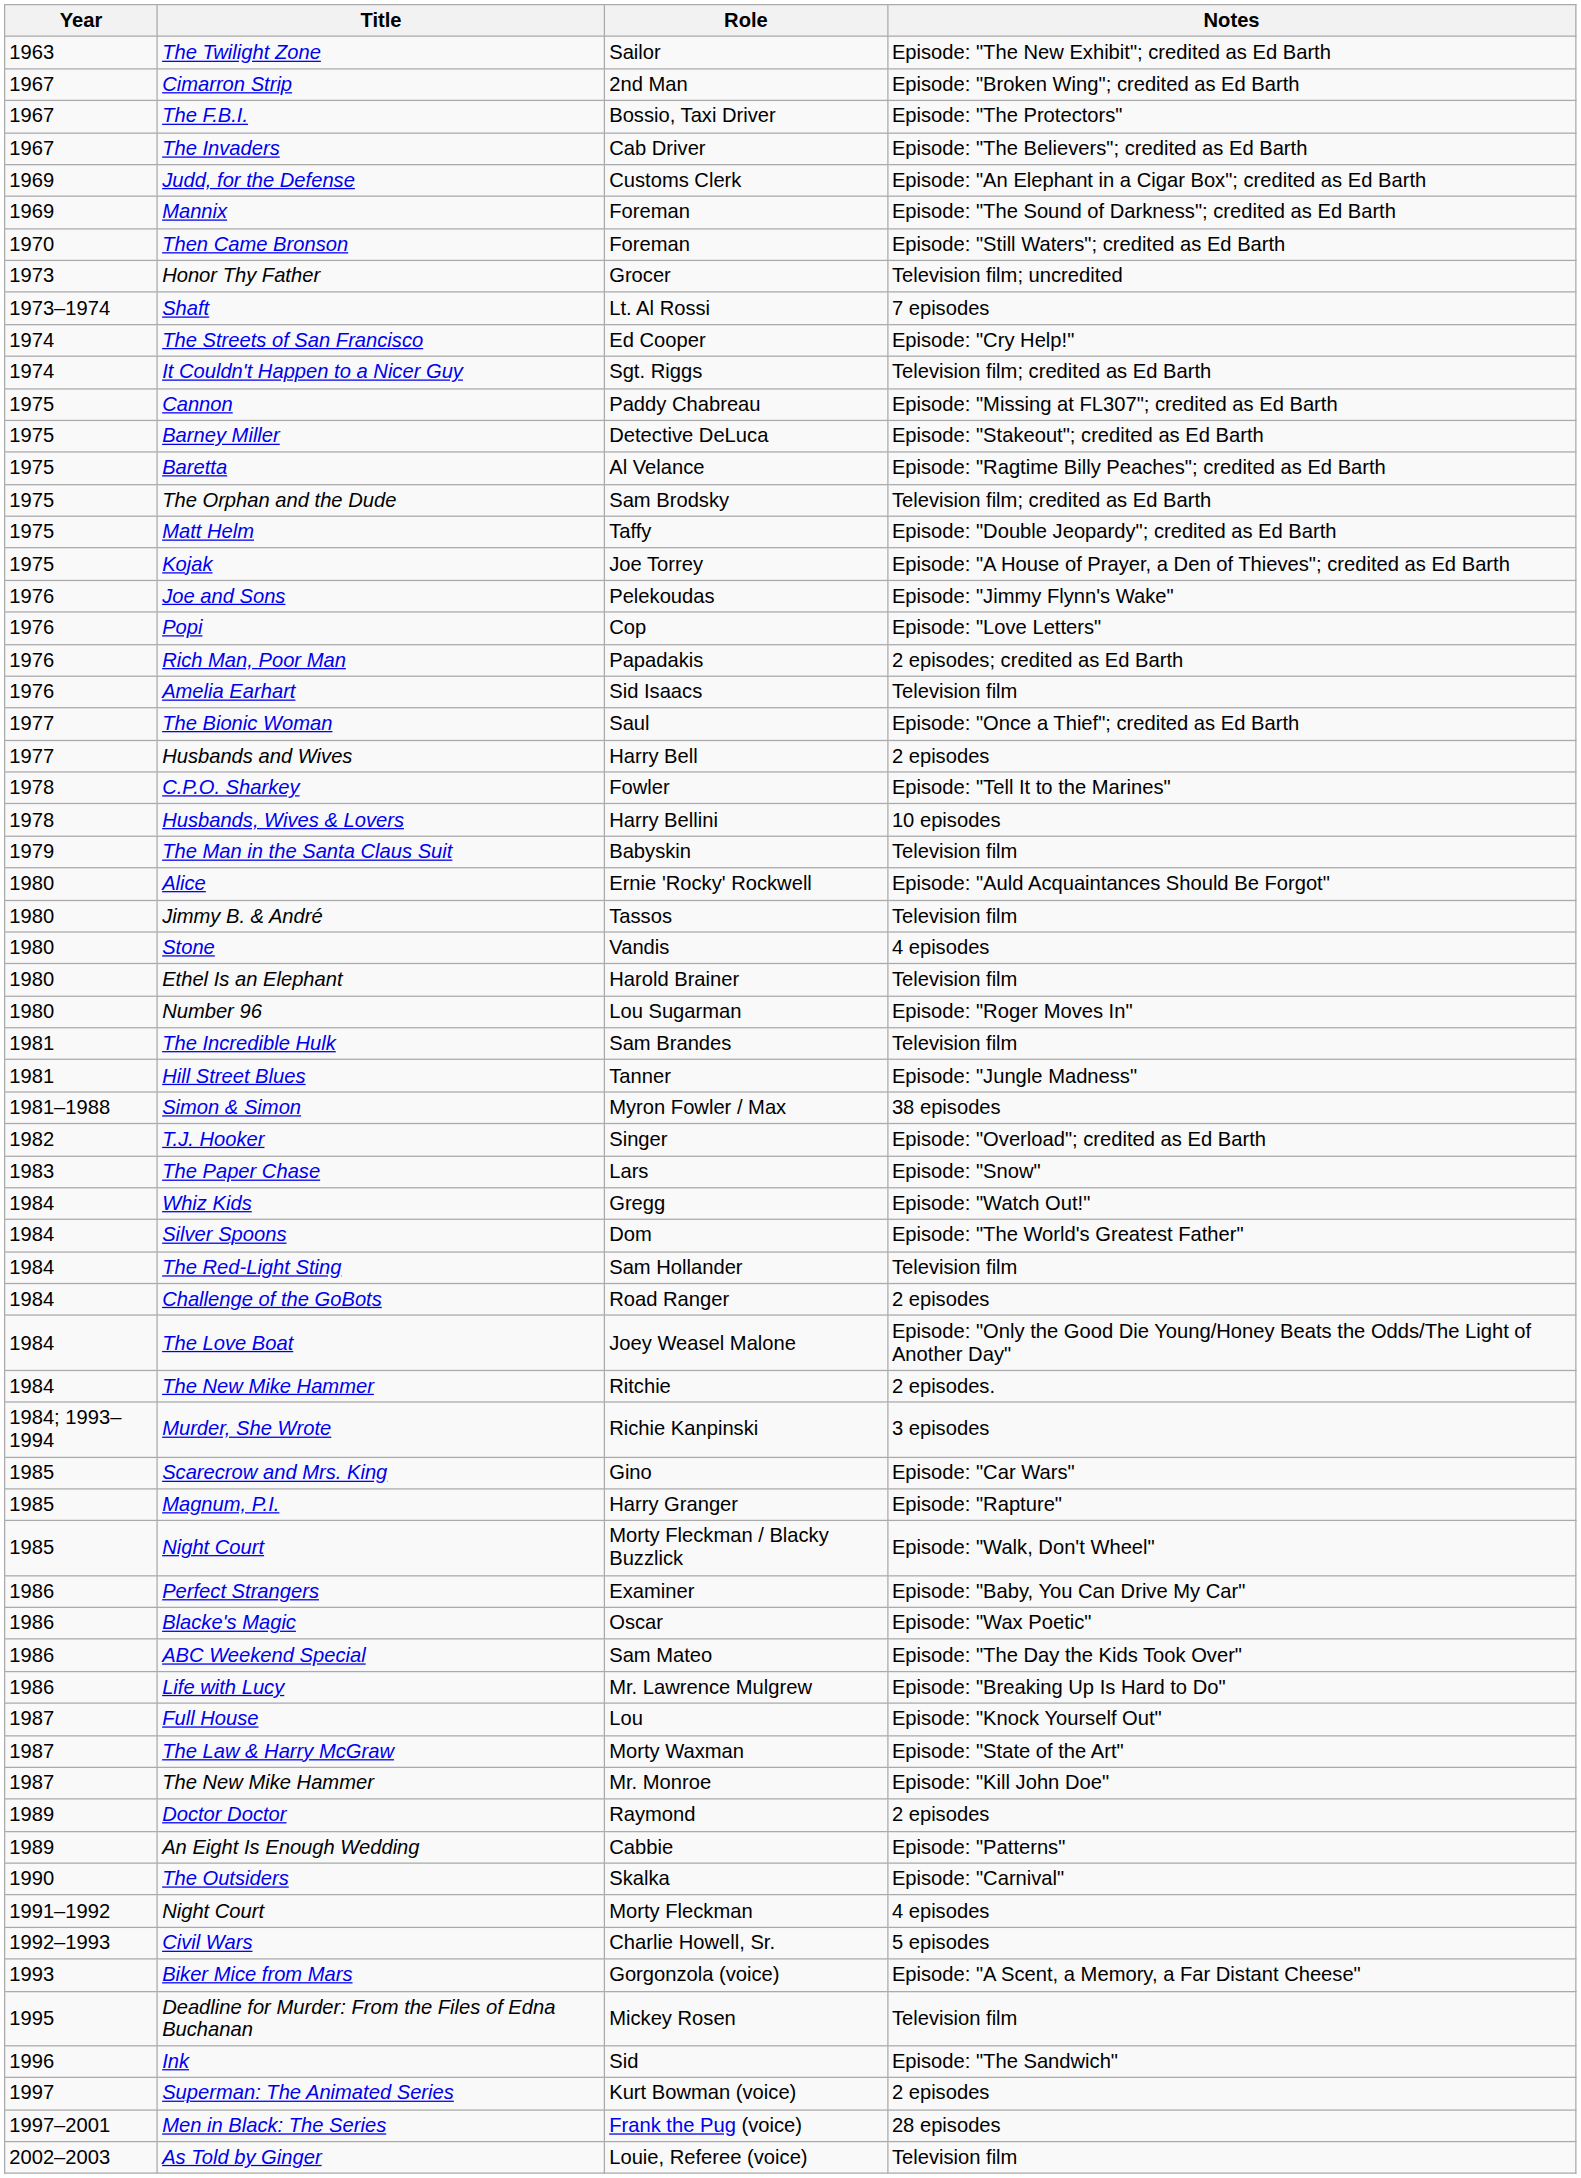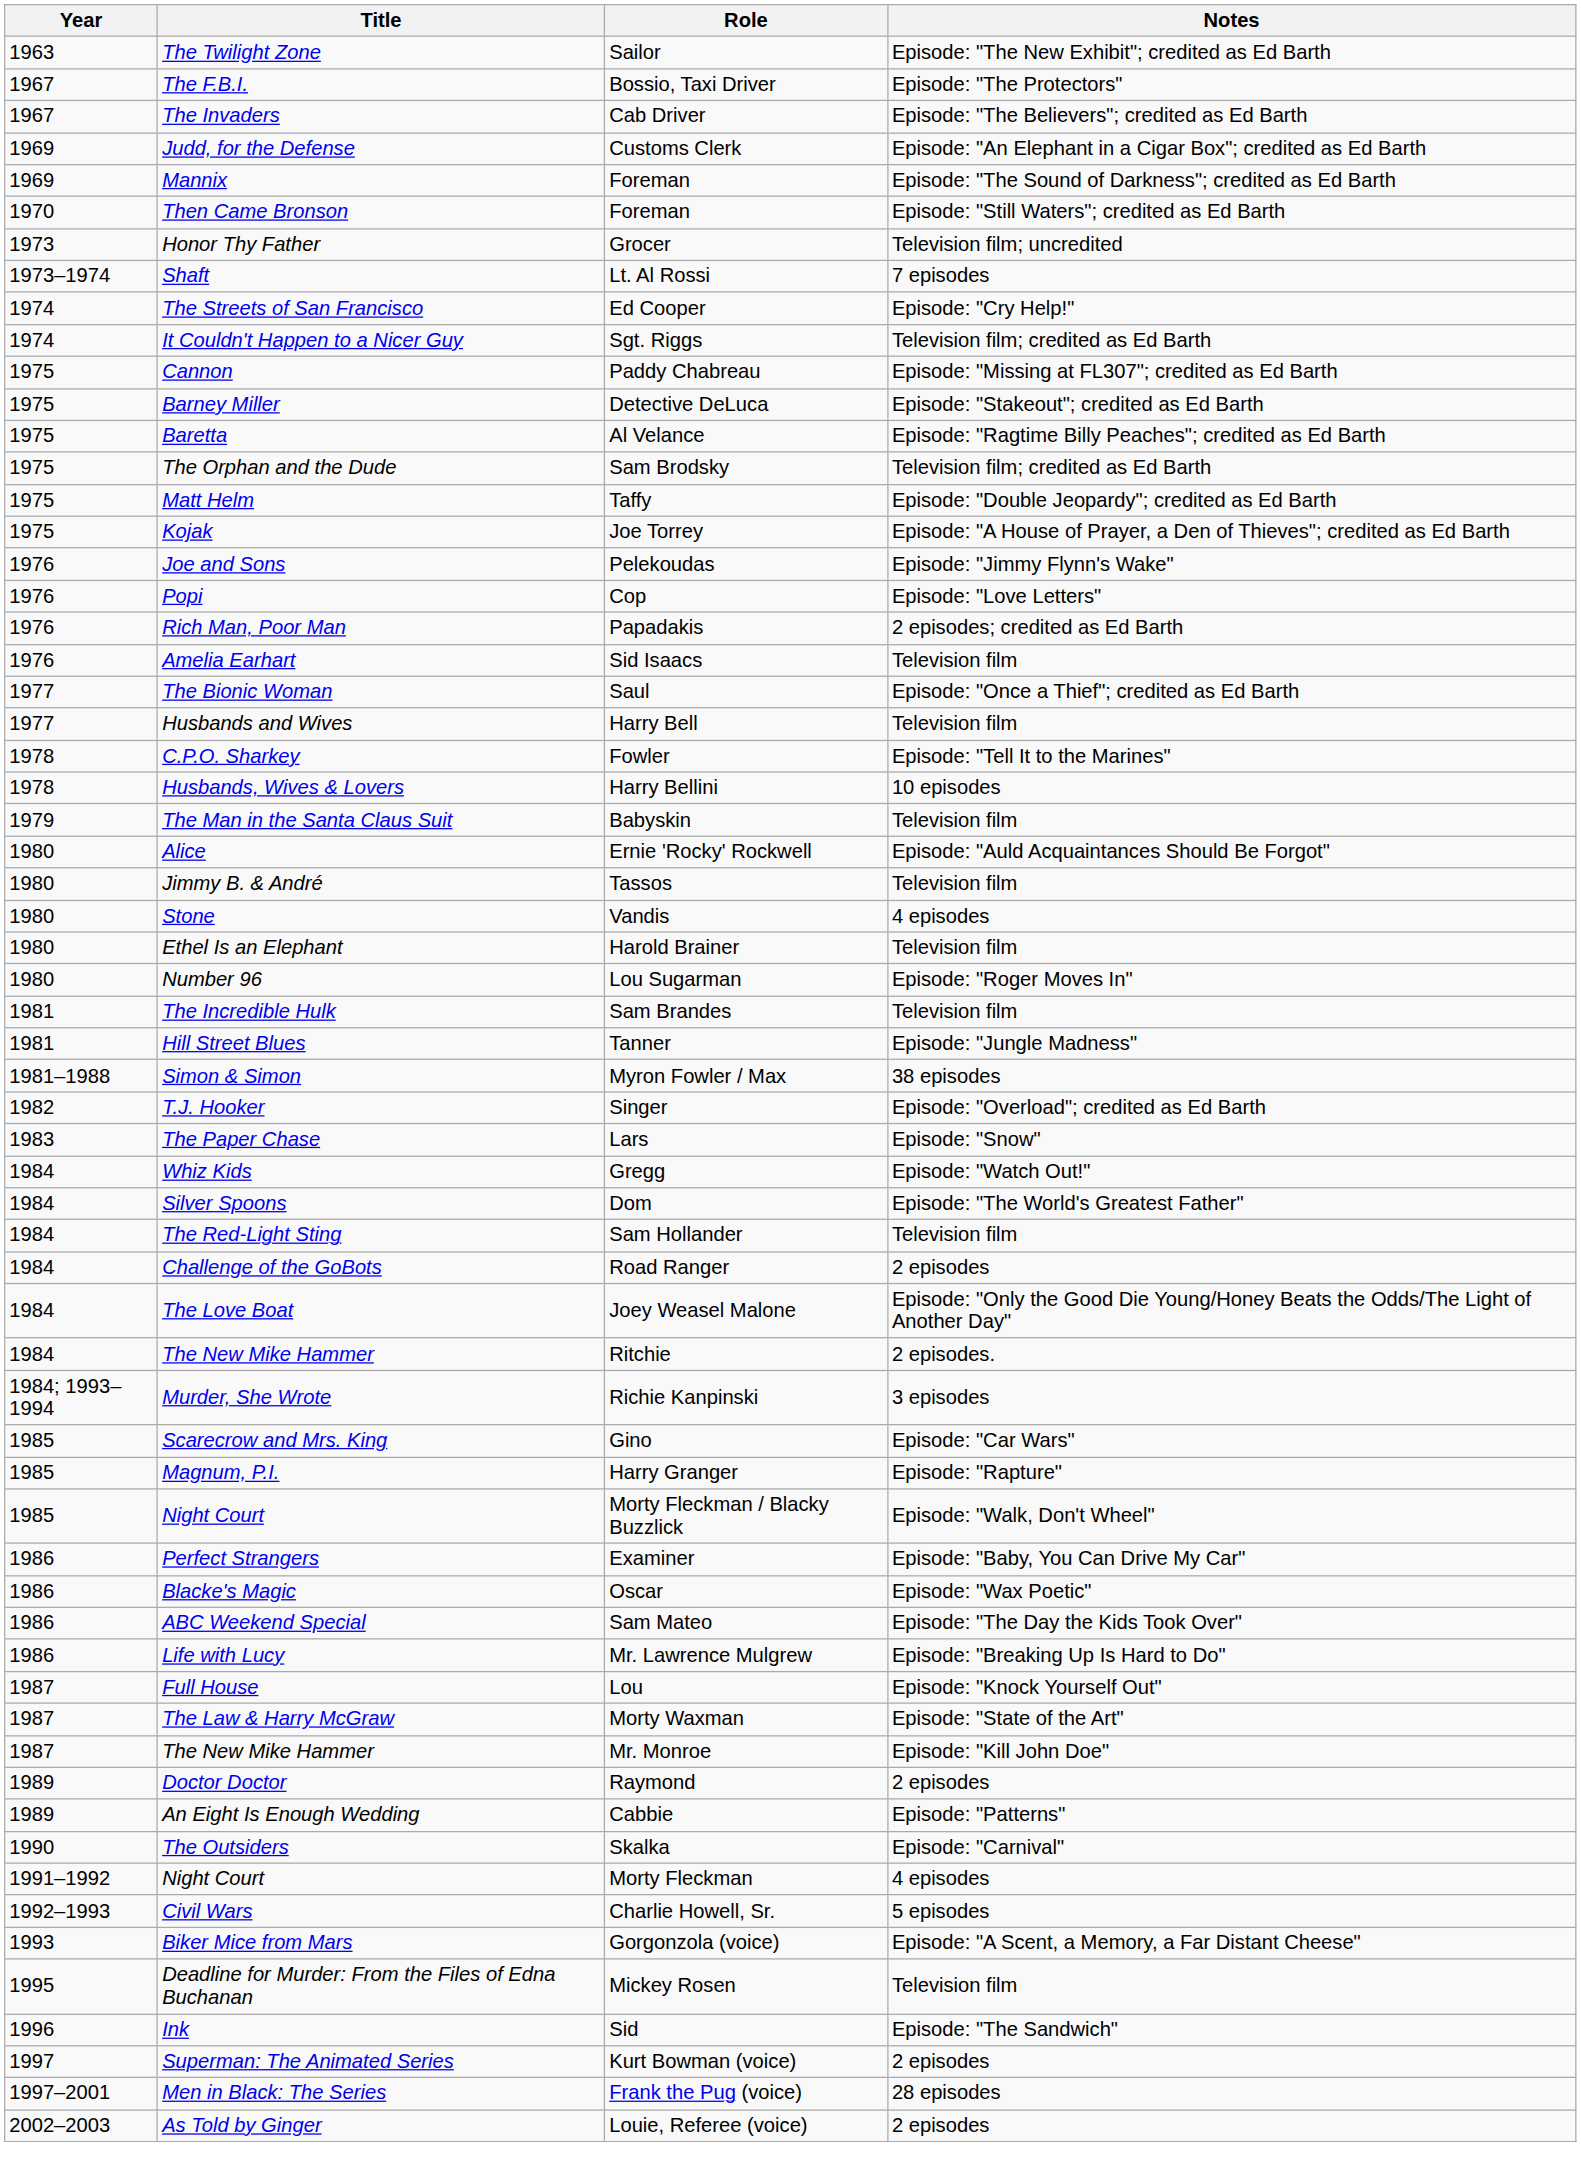- row: 1967 | Cimarron Strip | 2nd Man | Episode: "Broken Wing"; credited as Ed Barth
Harry Bell | Notes: 2 episodes -> Television film
Louie, Referee (voice) | Notes: Television film -> 2 episodes
